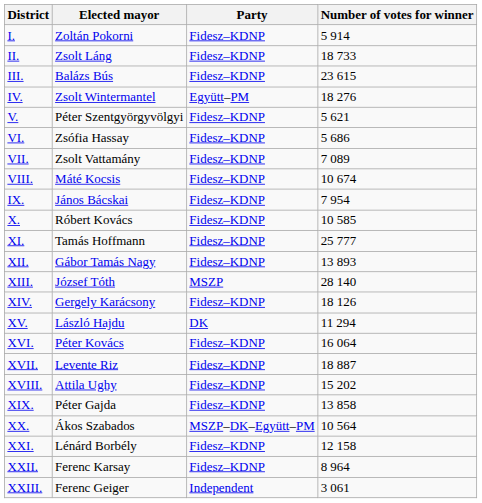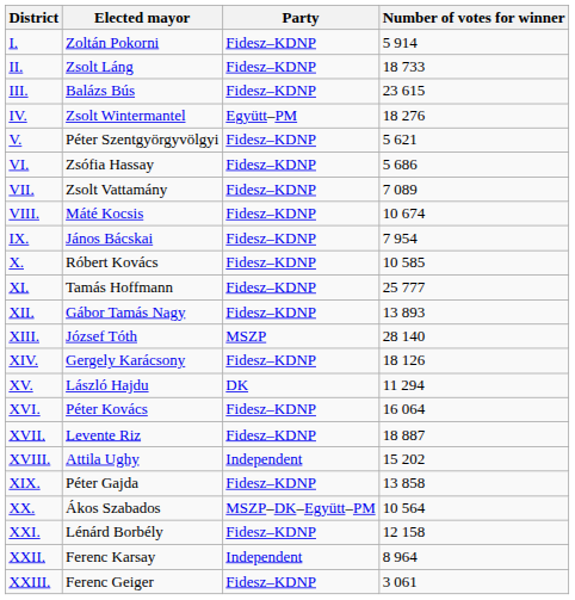XVIII. | Party: Fidesz–KDNP -> Independent
XXII. | Party: Fidesz–KDNP -> Independent
XXIII. | Party: Independent -> Fidesz–KDNP
